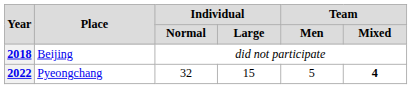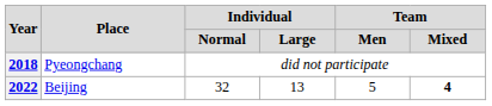2018 | Place: Beijing -> Pyeongchang
2022 | Place: Pyeongchang -> Beijing
2022 | Individual / Large: 15 -> 13
